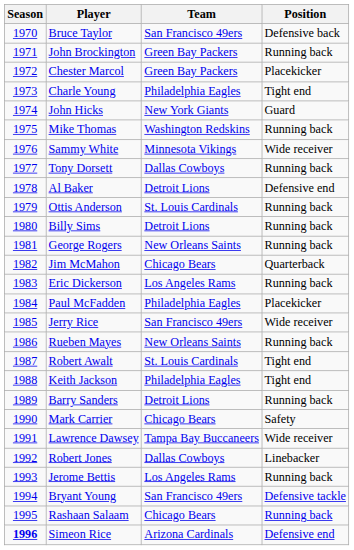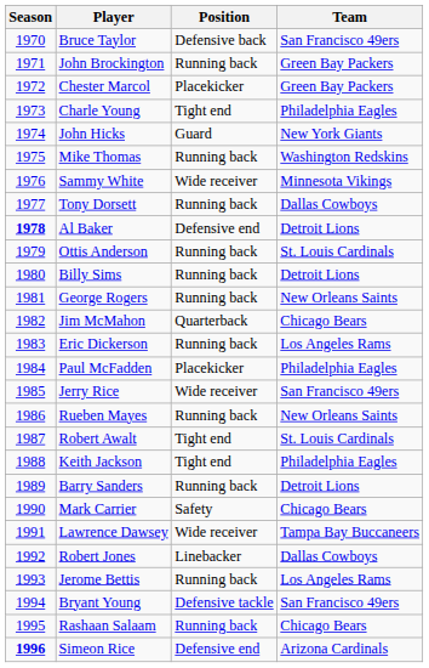columns swapped: Team <-> Position
Al Baker | Season: normal -> bold
